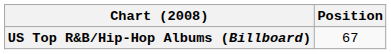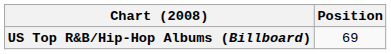US Top R&B/Hip-Hop Albums (Billboard) | Position: 67 -> 69
